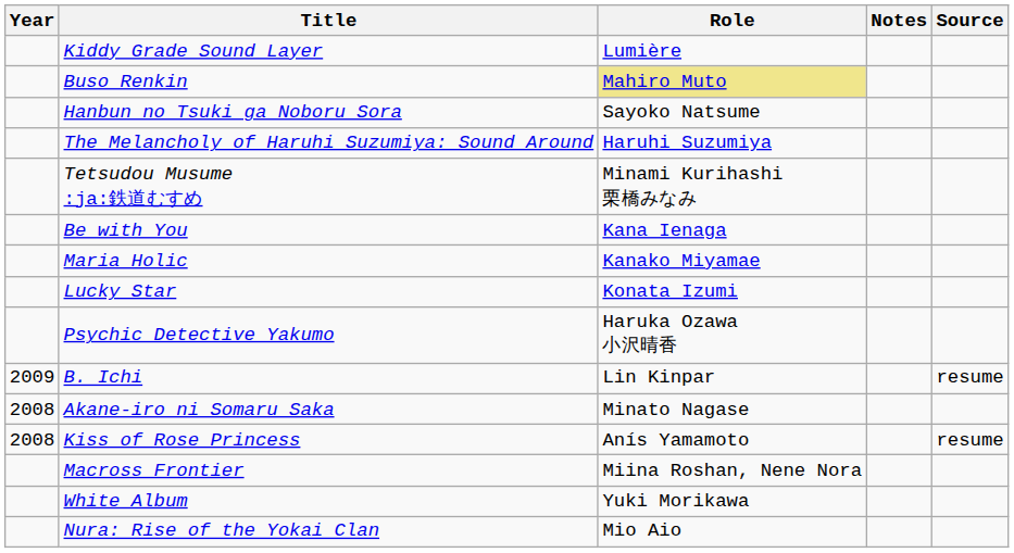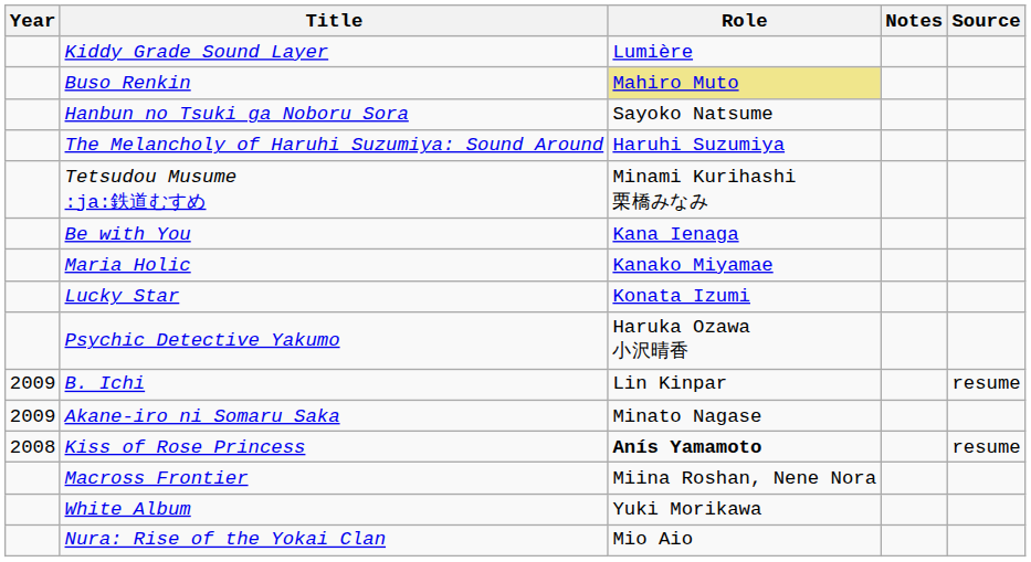Akane-iro ni Somaru Saka | Year: 2008 -> 2009
Kiss of Rose Princess | Role: normal -> bold
